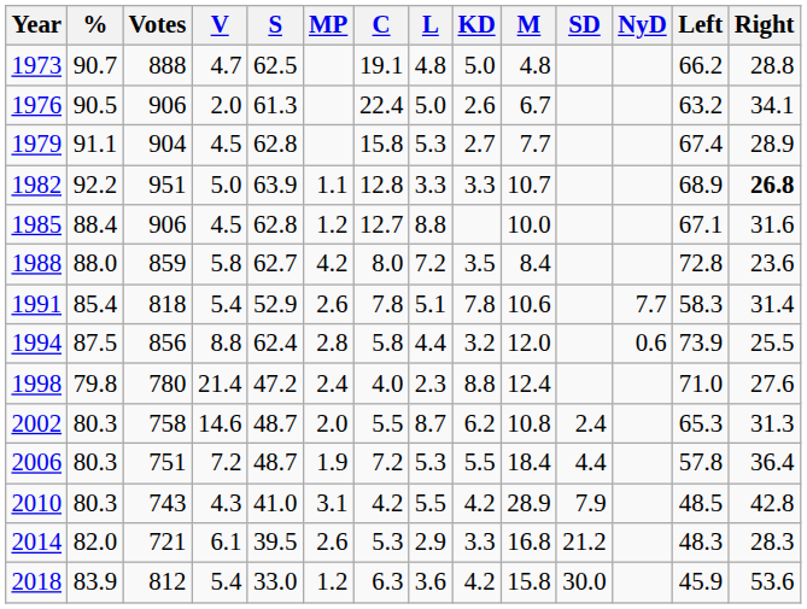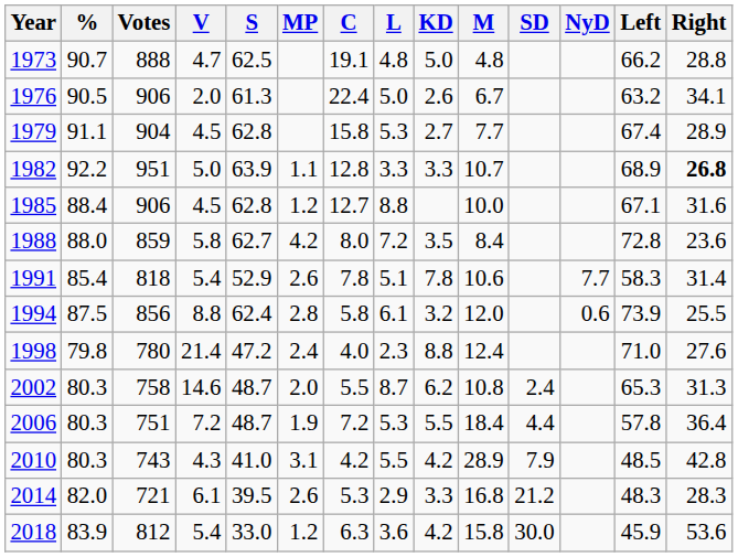1994 | L: 4.4 -> 6.1
